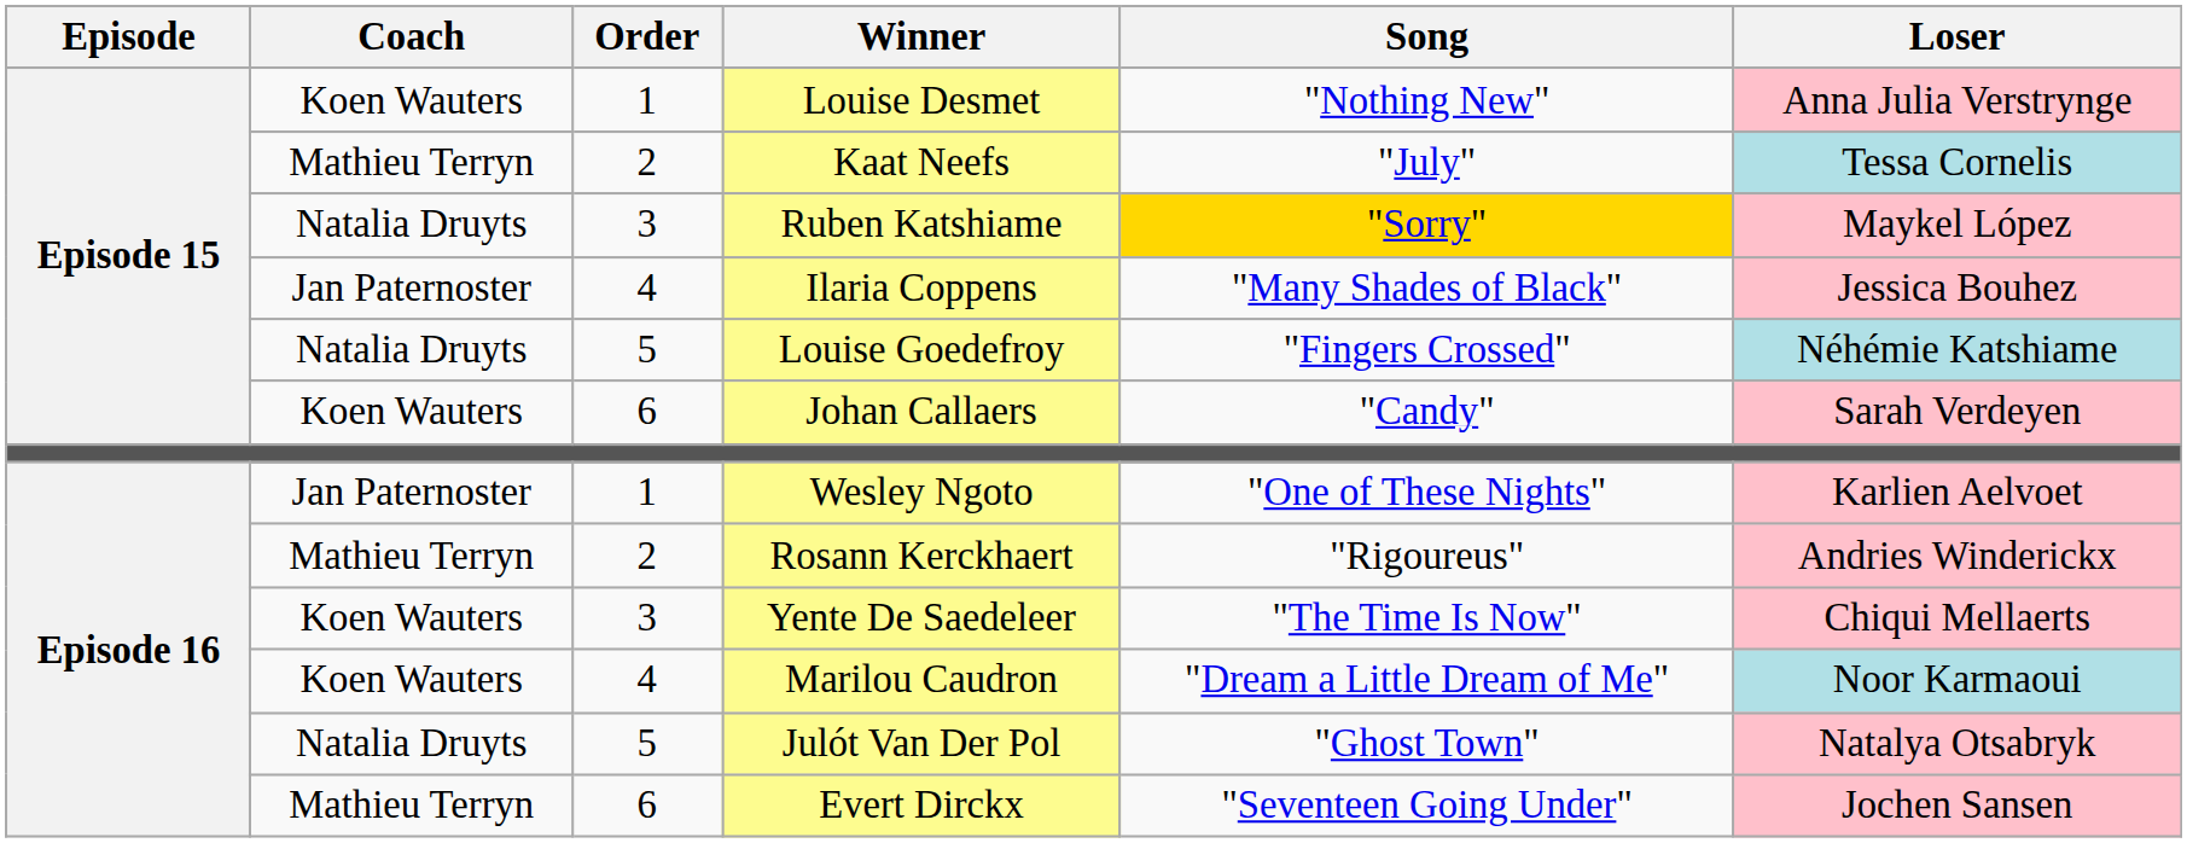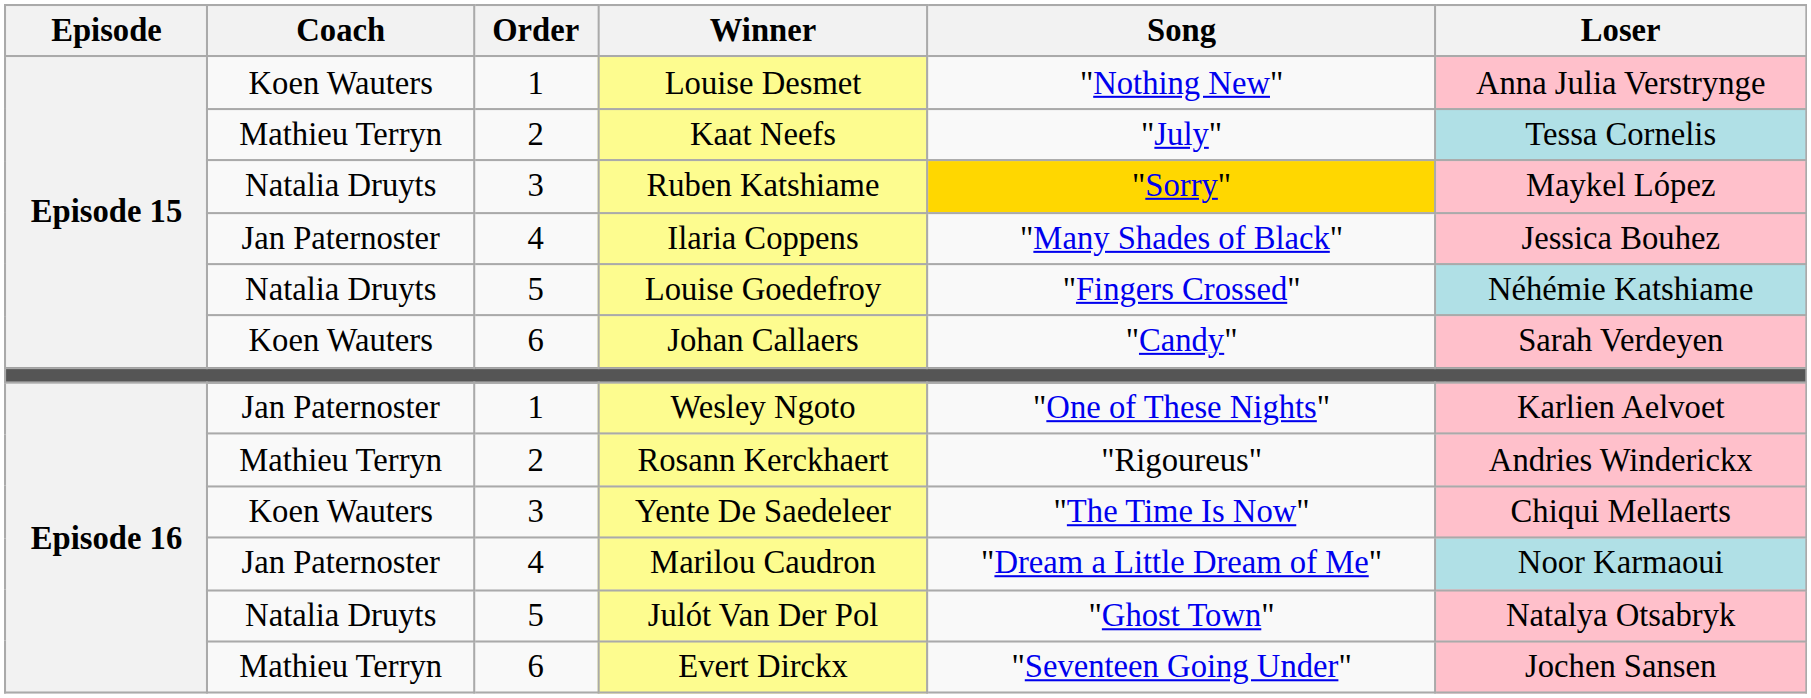Marilou Caudron | Coach: Koen Wauters -> Jan Paternoster
